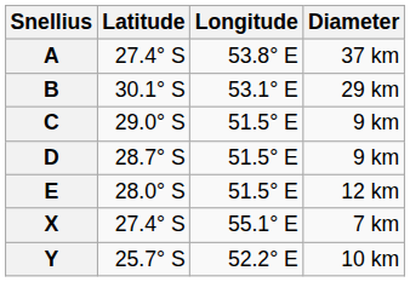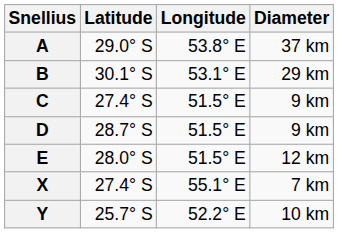A | Latitude: 27.4° S -> 29.0° S
C | Latitude: 29.0° S -> 27.4° S
